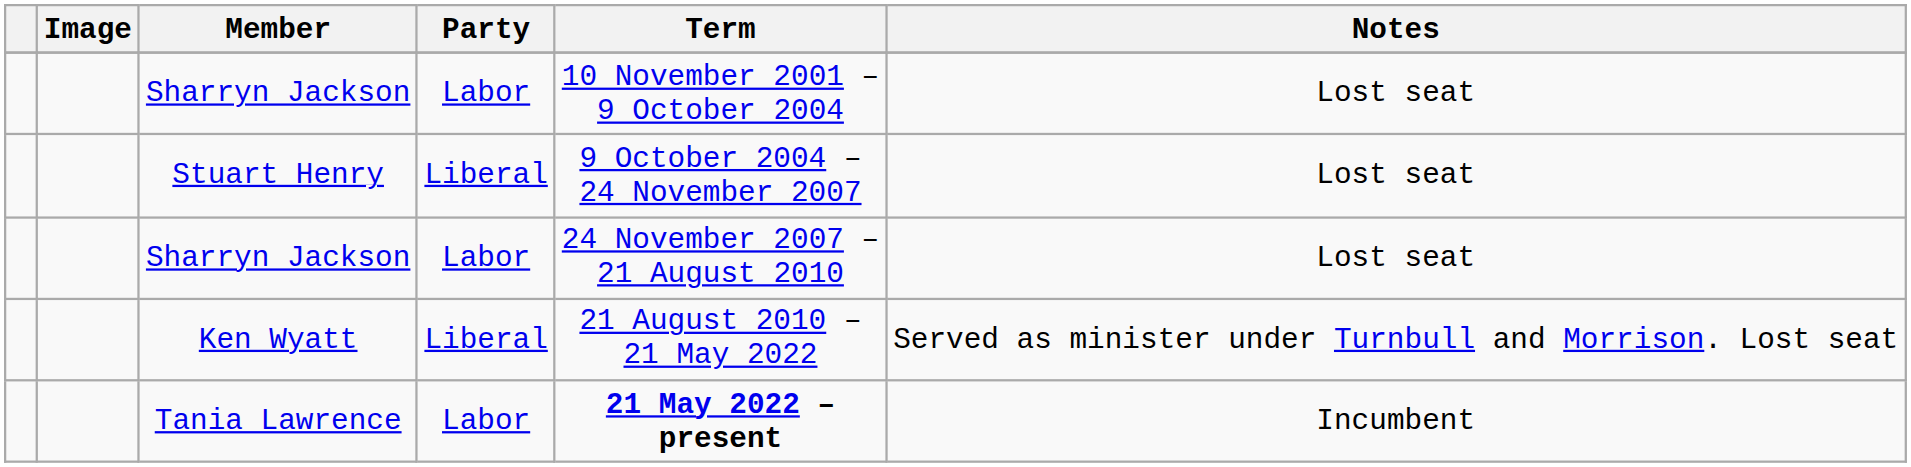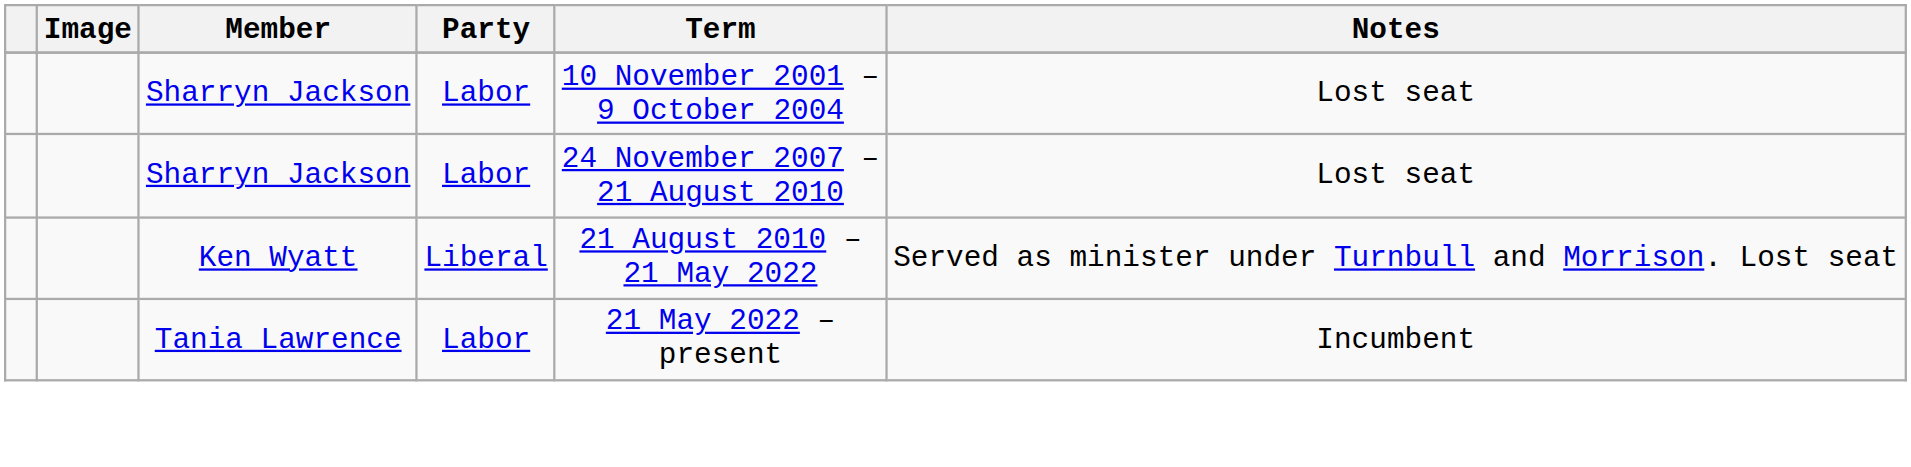- row: Stuart Henry | Liberal | 9 October 2004 – 24 November 2007 | Lost seat
Tania Lawrence | Term: bold -> normal
